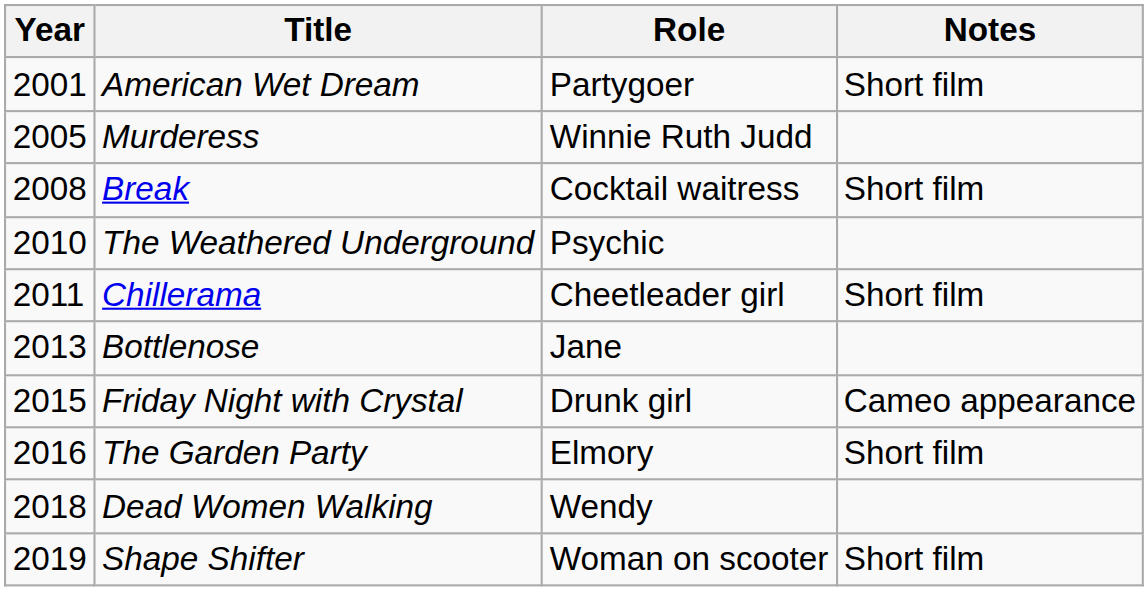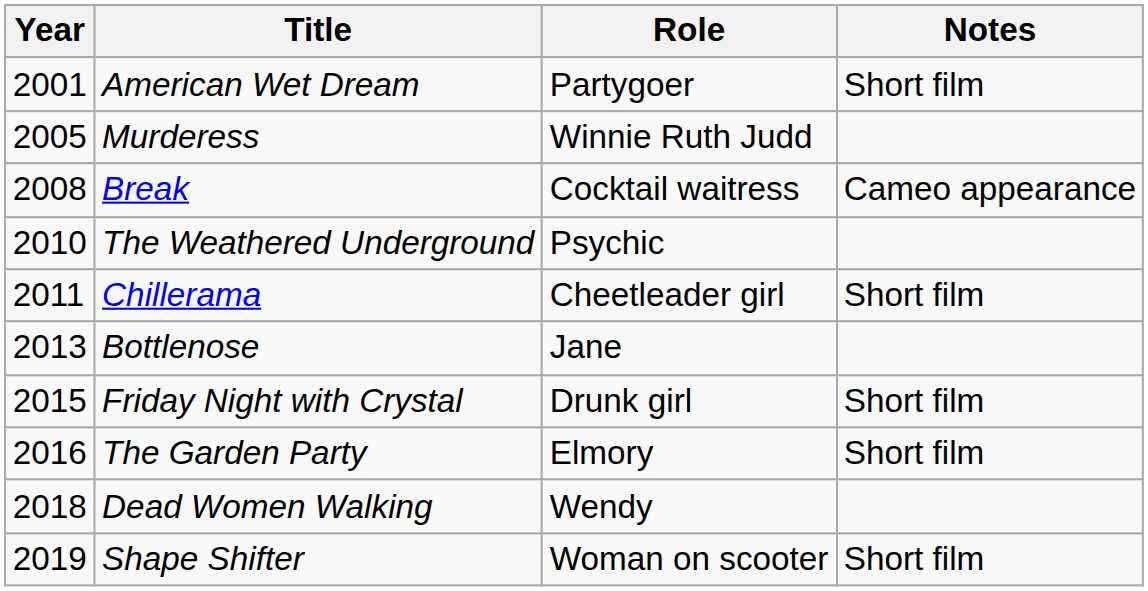Break | Notes: Short film -> Cameo appearance
Friday Night with Crystal | Notes: Cameo appearance -> Short film
